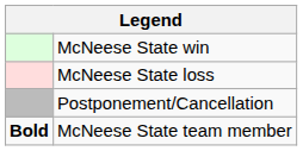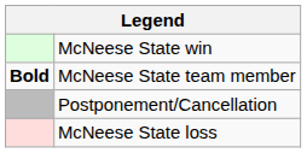rows swapped: McNeese State loss <-> McNeese State team member
